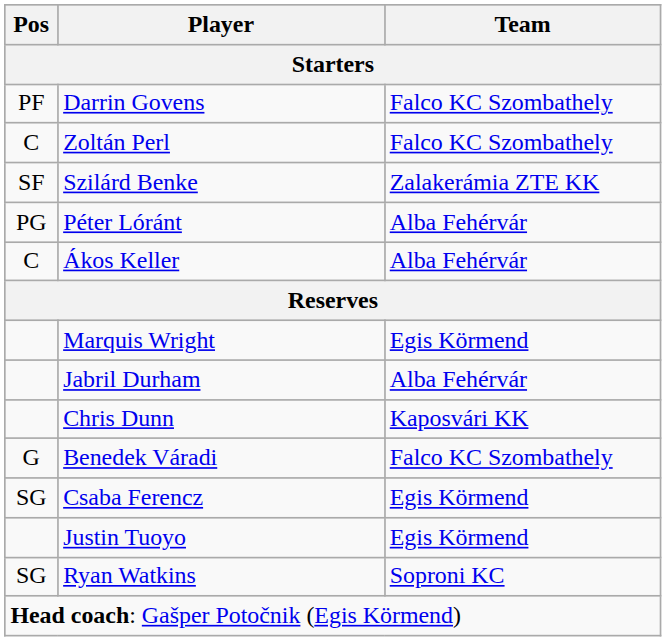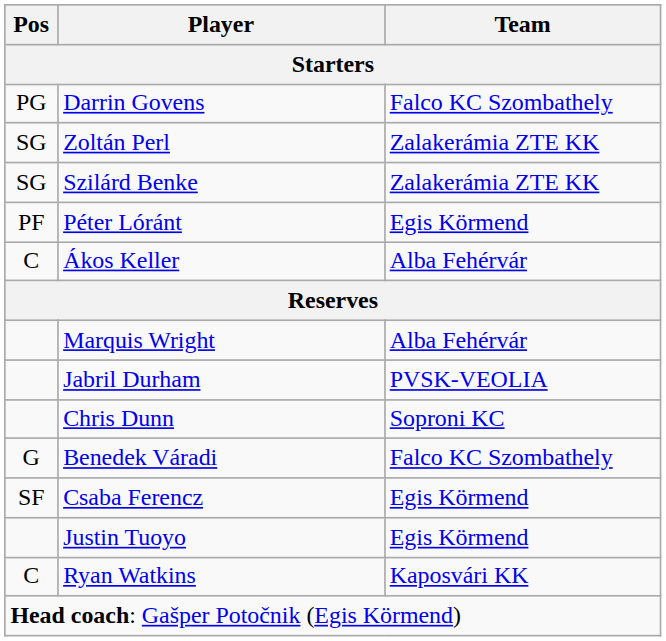Darrin Govens | Pos: PF -> PG
Zoltán Perl | Pos: C -> SG
Zoltán Perl | Team: Falco KC Szombathely -> Zalakerámia ZTE KK
Szilárd Benke | Pos: SF -> SG
Péter Lóránt | Pos: PG -> PF
Péter Lóránt | Team: Alba Fehérvár -> Egis Körmend
Marquis Wright | Team: Egis Körmend -> Alba Fehérvár
Jabril Durham | Team: Alba Fehérvár -> PVSK-VEOLIA
Chris Dunn | Team: Kaposvári KK -> Soproni KC
Csaba Ferencz | Pos: SG -> SF
Ryan Watkins | Pos: SG -> C
Ryan Watkins | Team: Soproni KC -> Kaposvári KK
